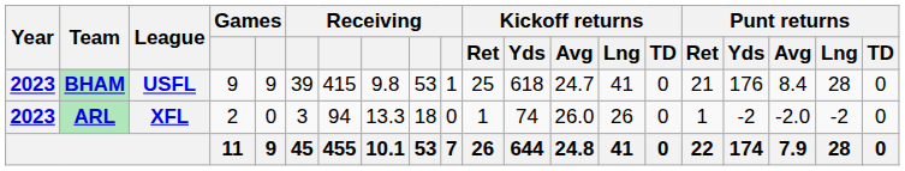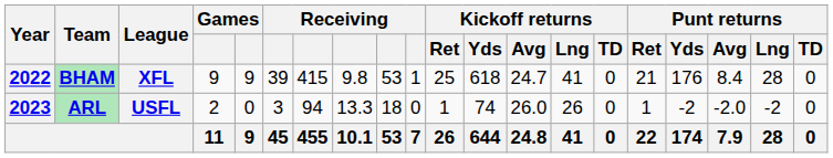BHAM | Year: 2023 -> 2022
BHAM | League: USFL -> XFL
ARL | League: XFL -> USFL
